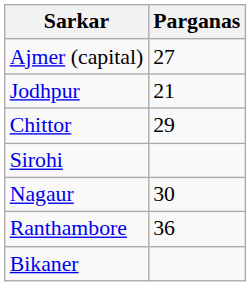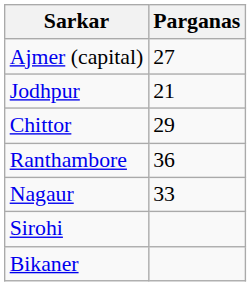rows swapped: Ranthambore <-> Sirohi
Nagaur | Parganas: 30 -> 33
